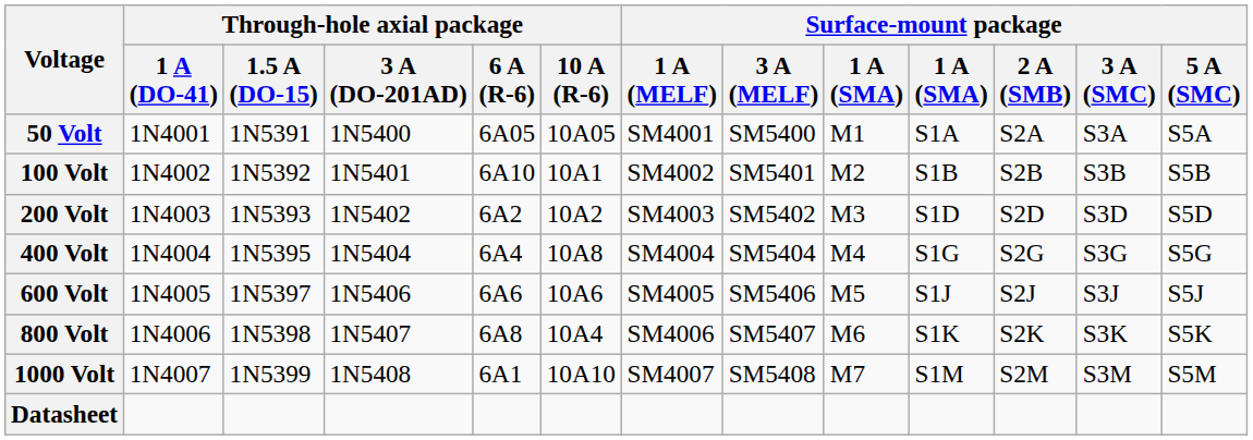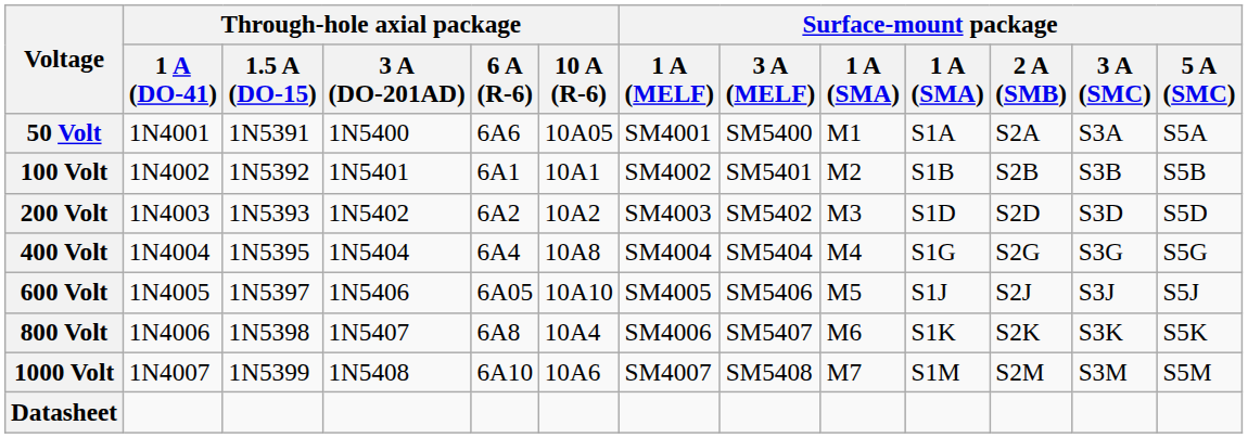50 Volt | Through-hole axial package / 6 A (R-6): 6A05 -> 6A6
100 Volt | Through-hole axial package / 6 A (R-6): 6A10 -> 6A1
600 Volt | Through-hole axial package / 6 A (R-6): 6A6 -> 6A05
600 Volt | Through-hole axial package / 10 A (R-6): 10A6 -> 10A10
1000 Volt | Through-hole axial package / 6 A (R-6): 6A1 -> 6A10
1000 Volt | Through-hole axial package / 10 A (R-6): 10A10 -> 10A6
